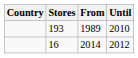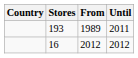193 | Until: 2010 -> 2011
16 | From: 2014 -> 2012
